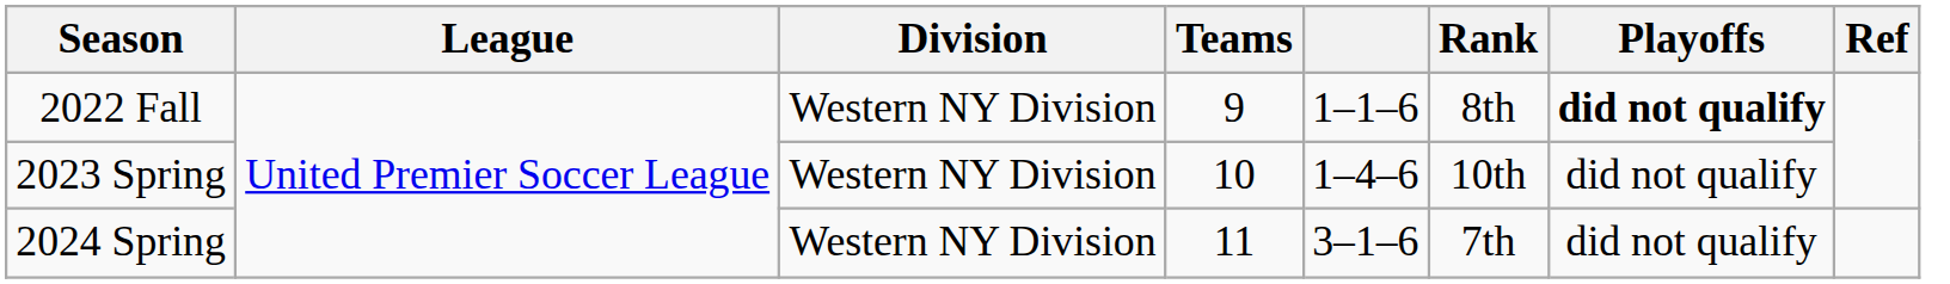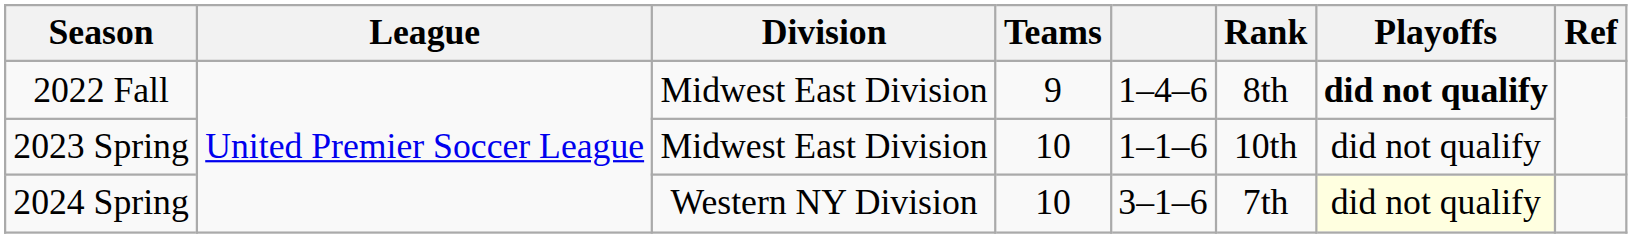2022 Fall | Division: Western NY Division -> Midwest East Division
2022 Fall | column 5: 1–1–6 -> 1–4–6
2023 Spring | Division: Western NY Division -> Midwest East Division
2023 Spring | column 5: 1–4–6 -> 1–1–6
2024 Spring | Teams: 11 -> 10
2024 Spring | Playoffs: no background -> lightyellow background
